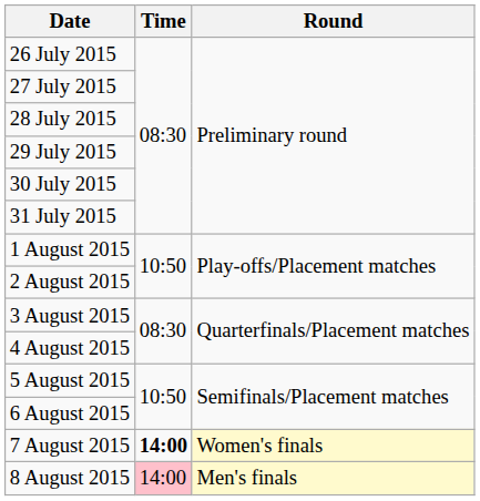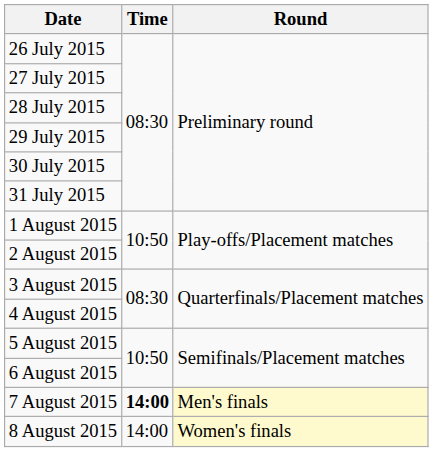7 August 2015 | Round: Women's finals -> Men's finals
8 August 2015 | Time: pink background -> no background
8 August 2015 | Round: Men's finals -> Women's finals
